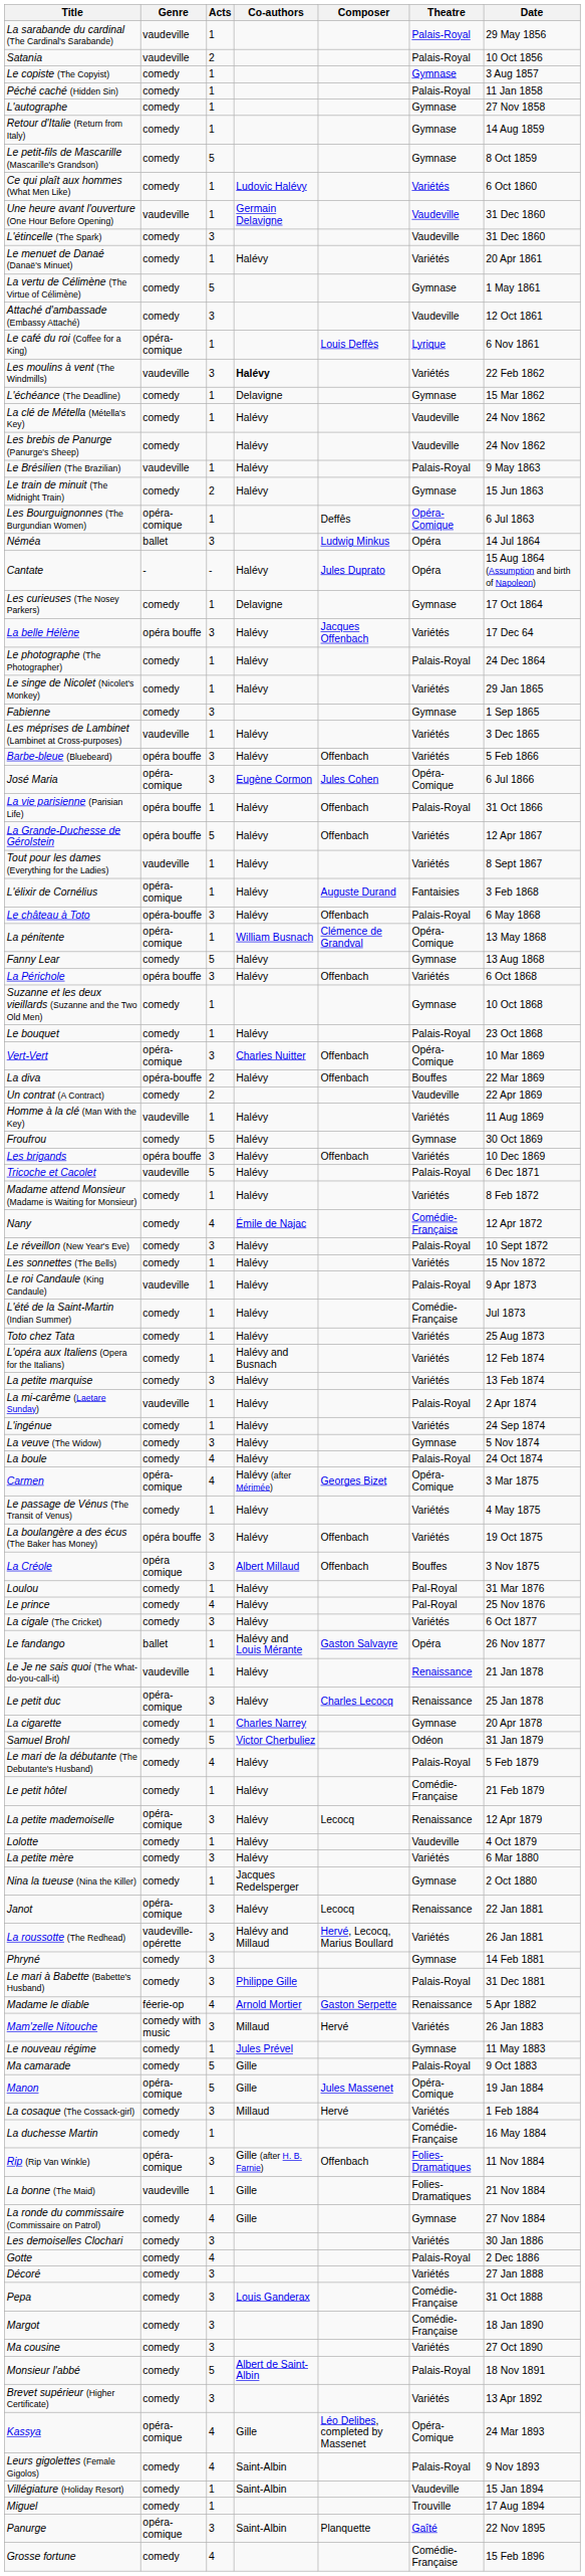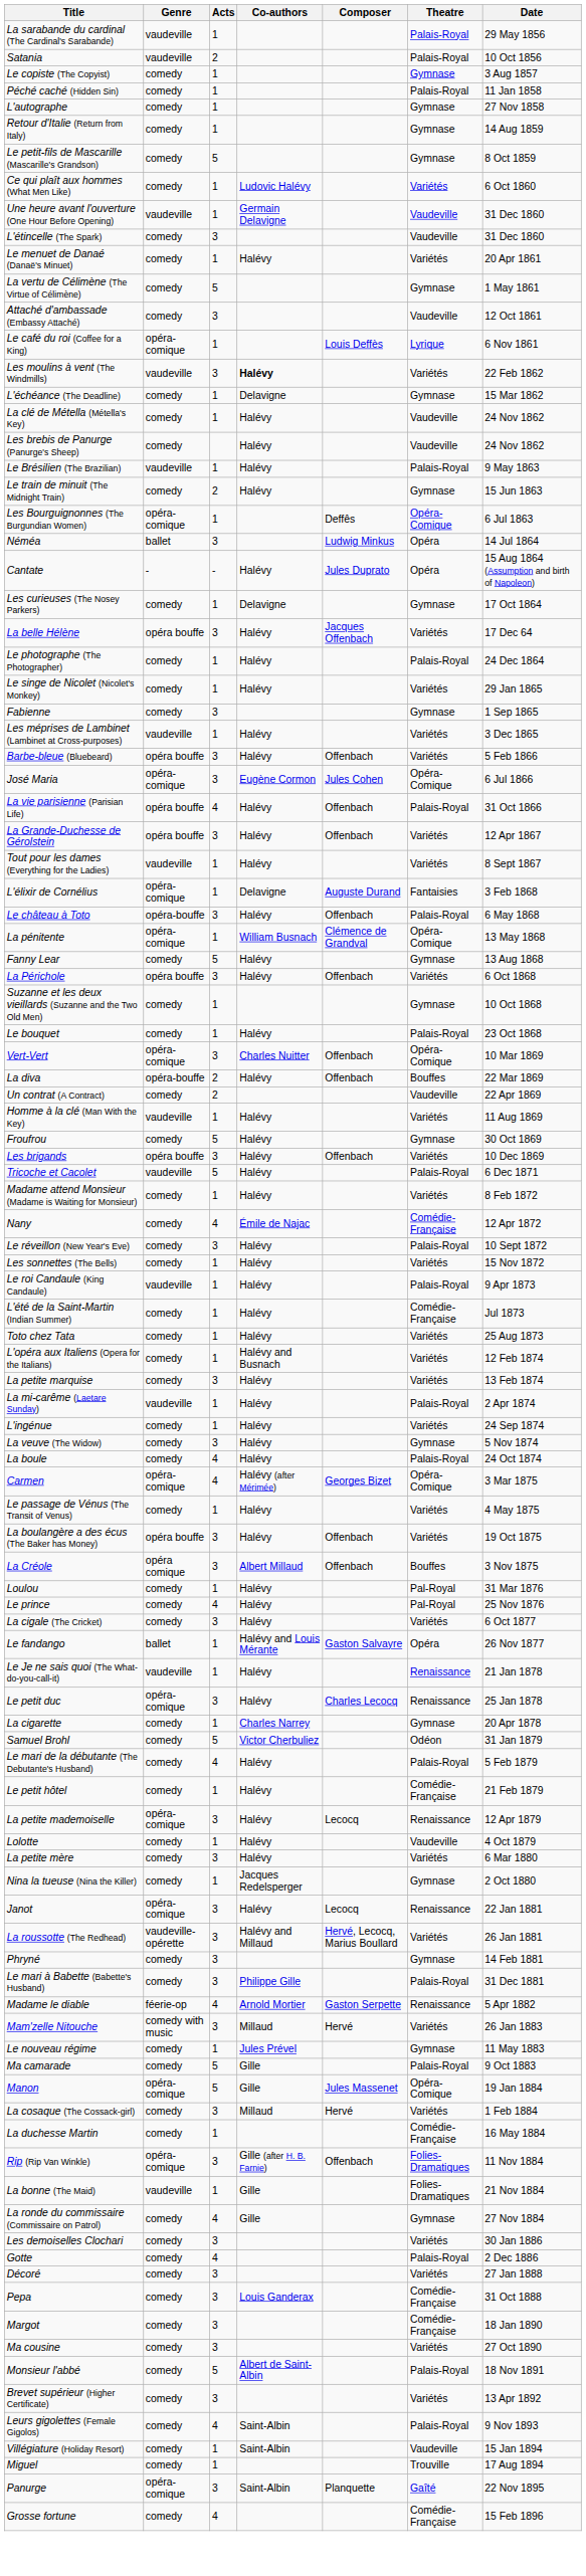La vie parisienne (Parisian Life) | Acts: 1 -> 4
La Grande-Duchesse de Gérolstein | Acts: 5 -> 3
L'élixir de Cornélius | Co-authors: Halévy -> Delavigne
- row: Kassya | opéra-comique | 4 | Gille | Léo Delibes, completed by Massenet | Opéra-Comique | 24 Mar 1893
